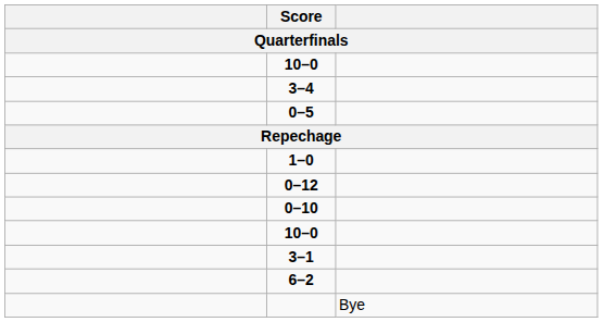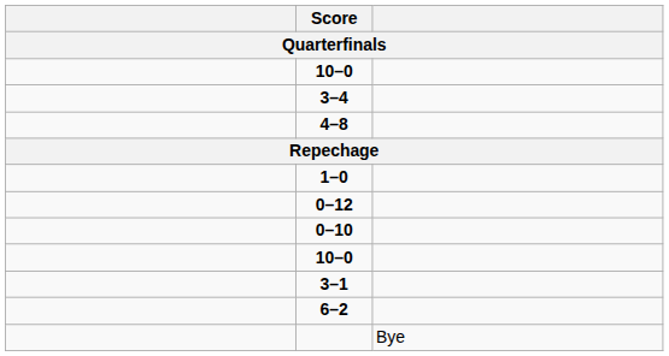+ row: 4–8
- row: 0–5
